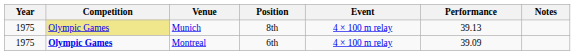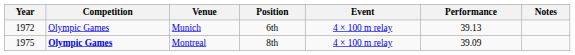Munich | Year: 1975 -> 1972
Munich | Competition: khaki background -> no background
Munich | Position: 8th -> 6th
Montreal | Position: 6th -> 8th
